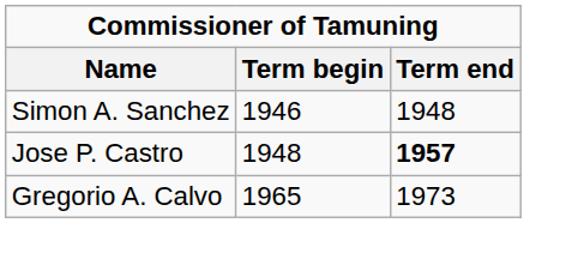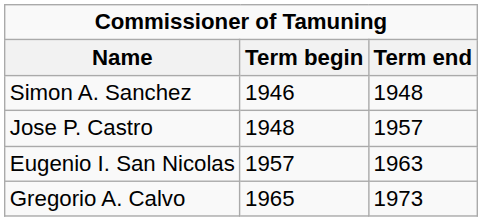Jose P. Castro | Term end: bold -> normal
+ row: Eugenio I. San Nicolas | 1957 | 1963
